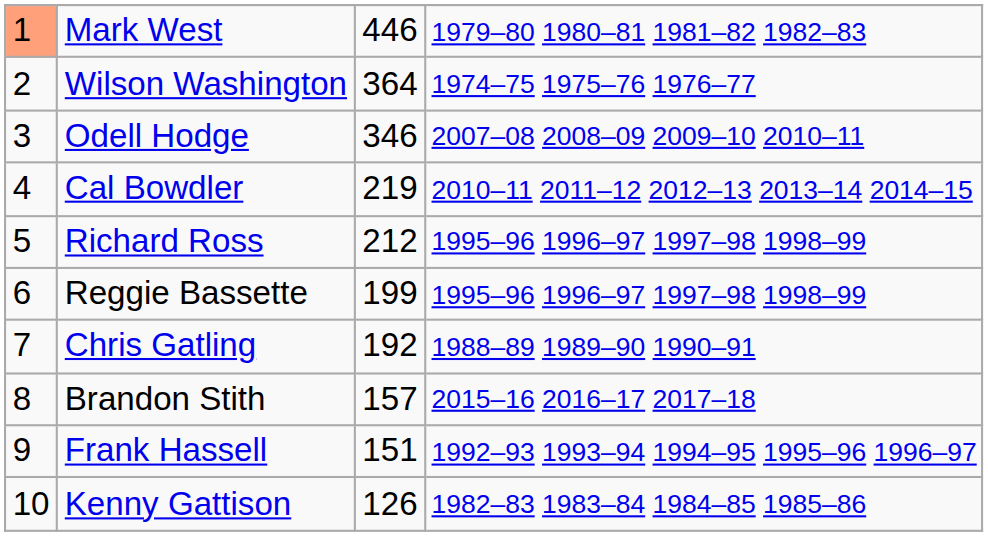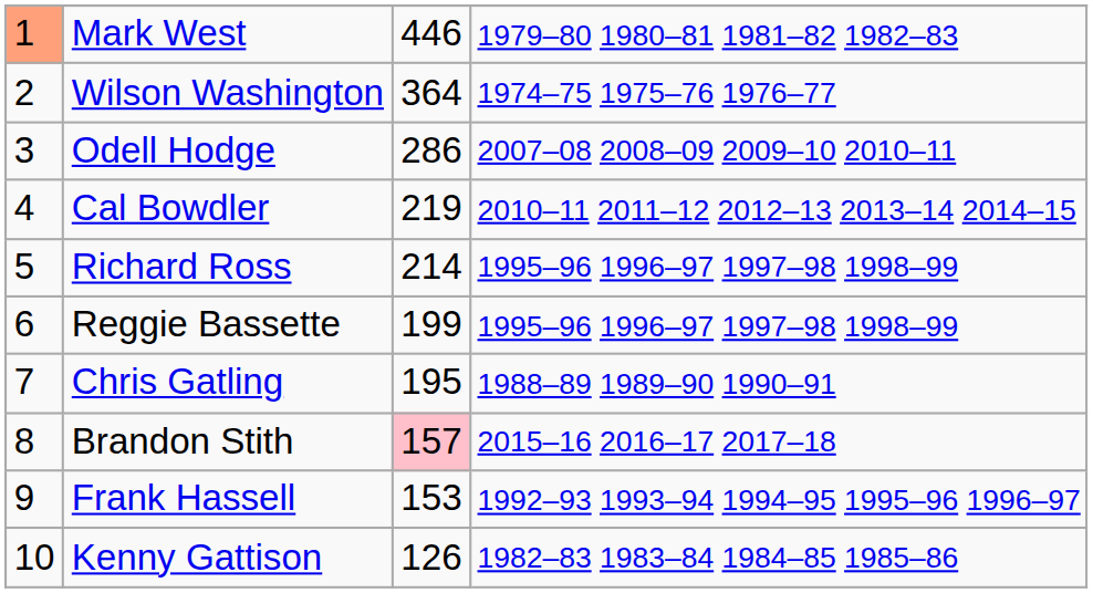Odell Hodge | column 3: 346 -> 286
Richard Ross | column 3: 212 -> 214
Chris Gatling | column 3: 192 -> 195
Brandon Stith | column 3: no background -> pink background
Frank Hassell | column 3: 151 -> 153
